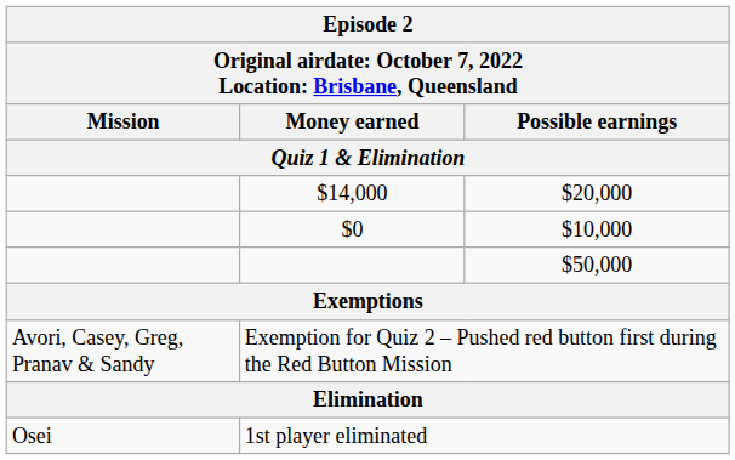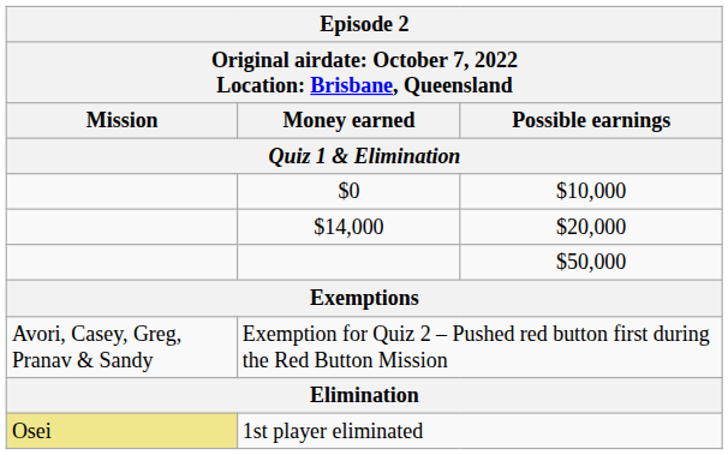rows swapped: $14,000 <-> $0
1st player eliminated | Mission: no background -> khaki background
